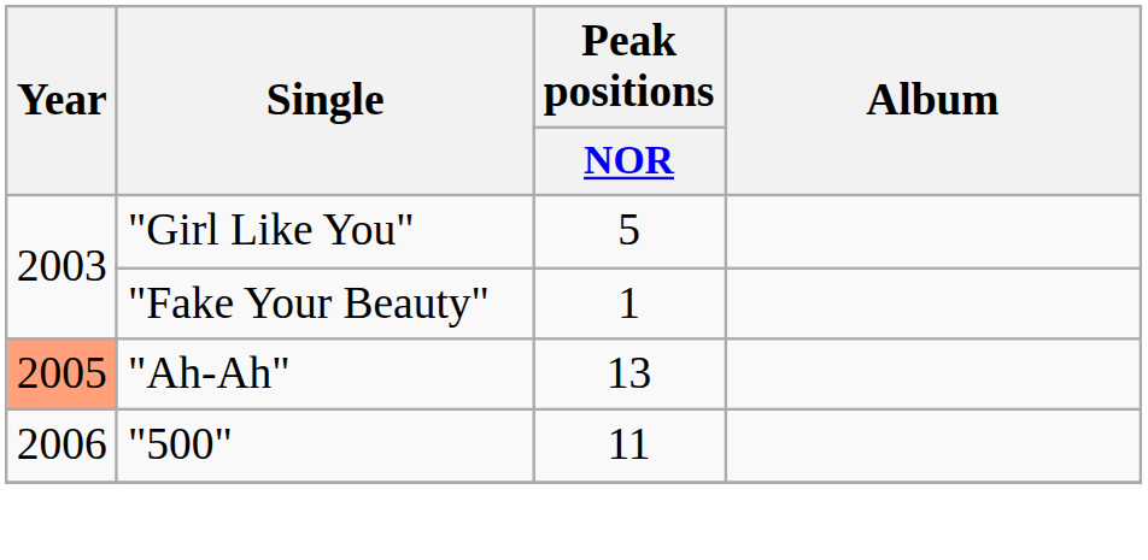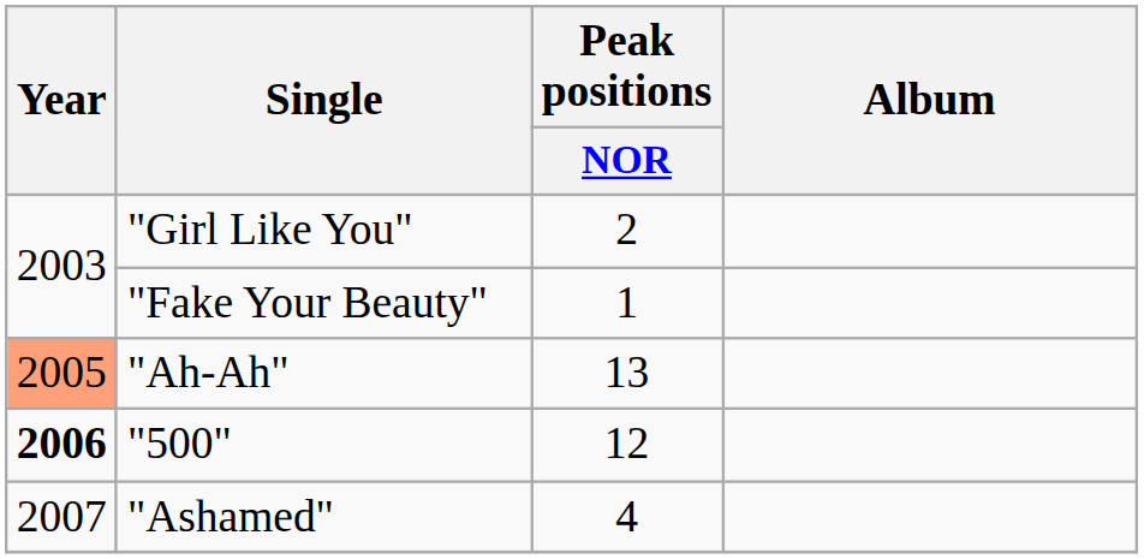"Girl Like You" | Peak positions / NOR: 5 -> 2
"500" | Year: normal -> bold
"500" | Peak positions / NOR: 11 -> 12
+ row: 2007 | "Ashamed" | 4
